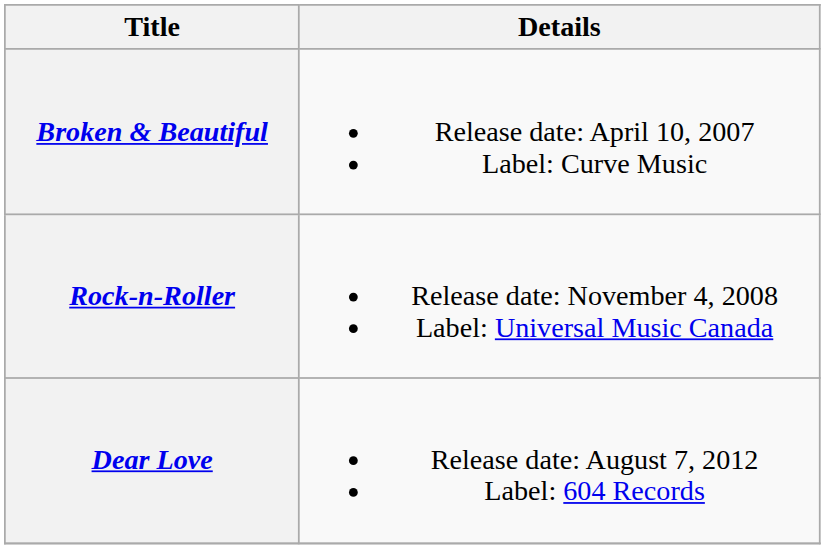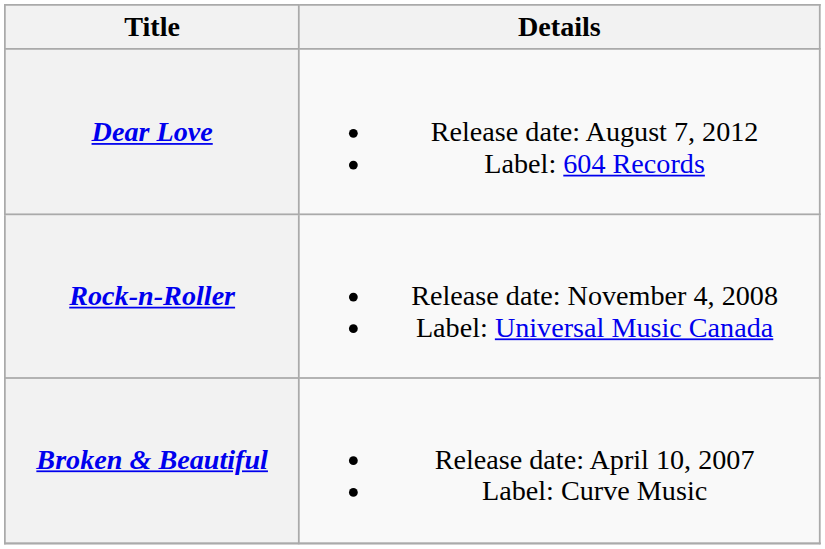rows swapped: Broken & Beautiful <-> Dear Love
